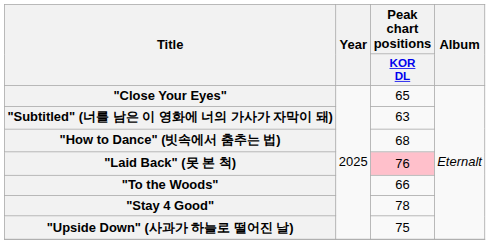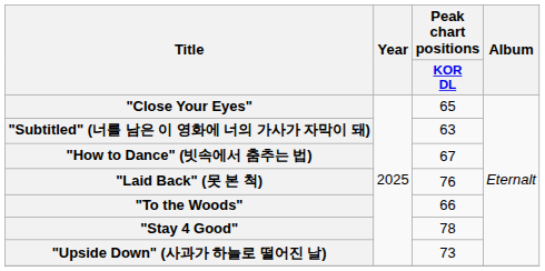"How to Dance" (빗속에서 춤추는 법) | Peak chart positions / KOR DL: 68 -> 67
"Laid Back" (못 본 척) | Peak chart positions / KOR DL: pink background -> no background
"Upside Down" (사과가 하늘로 떨어진 날) | Peak chart positions / KOR DL: 75 -> 73
